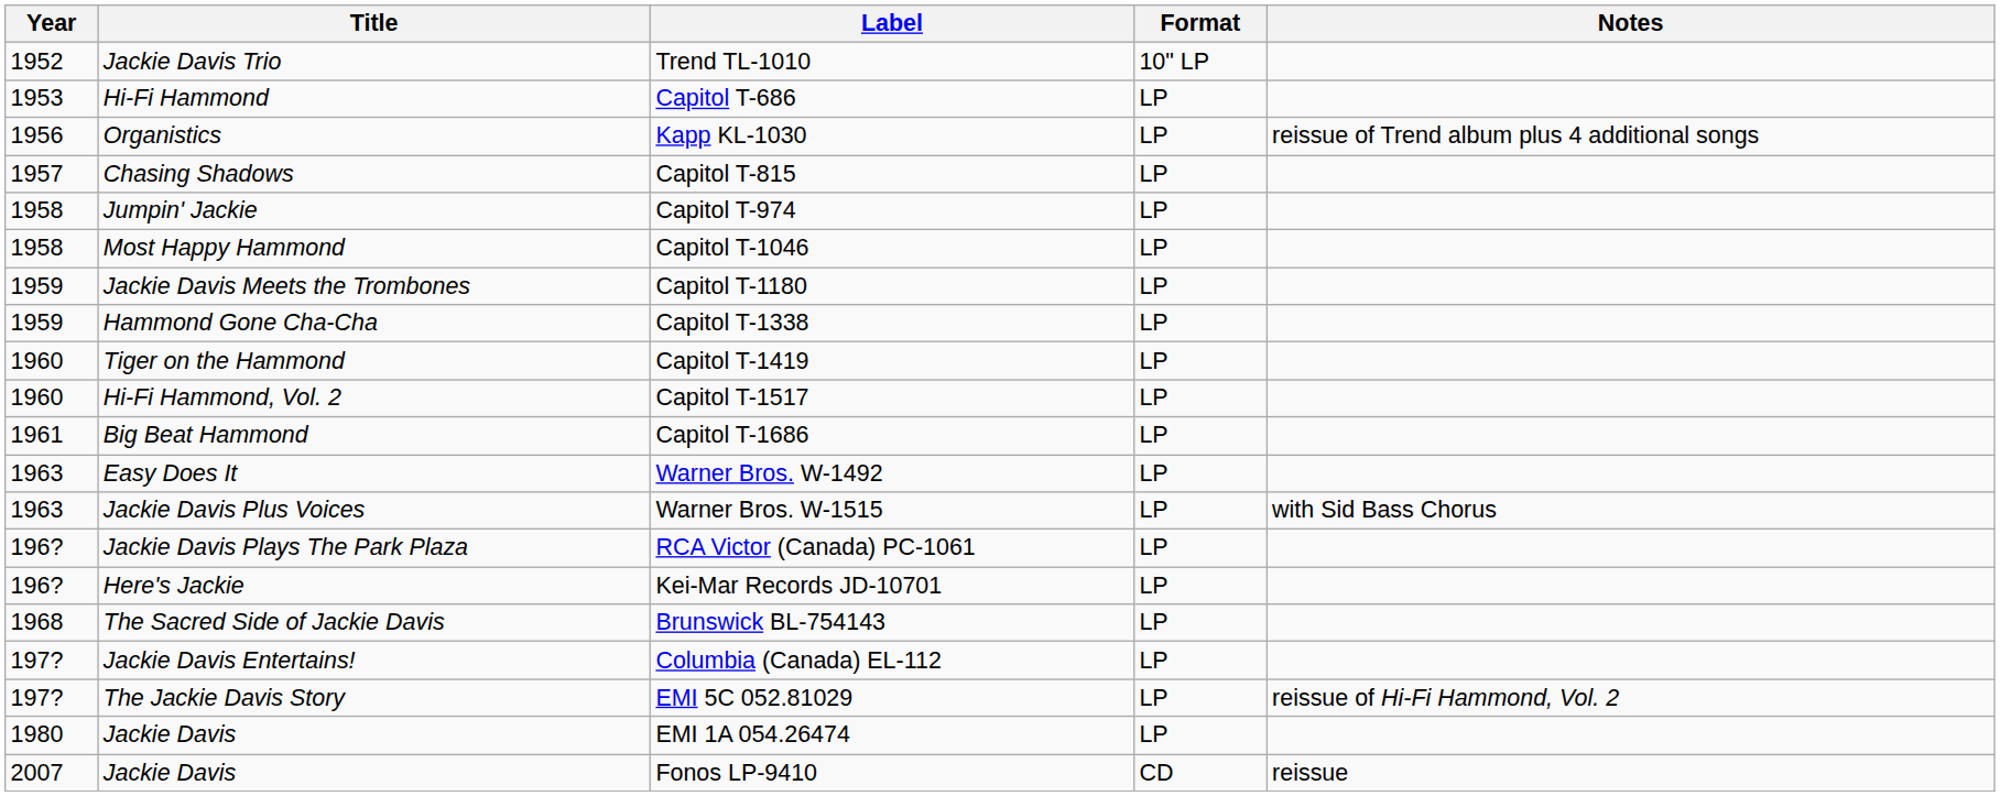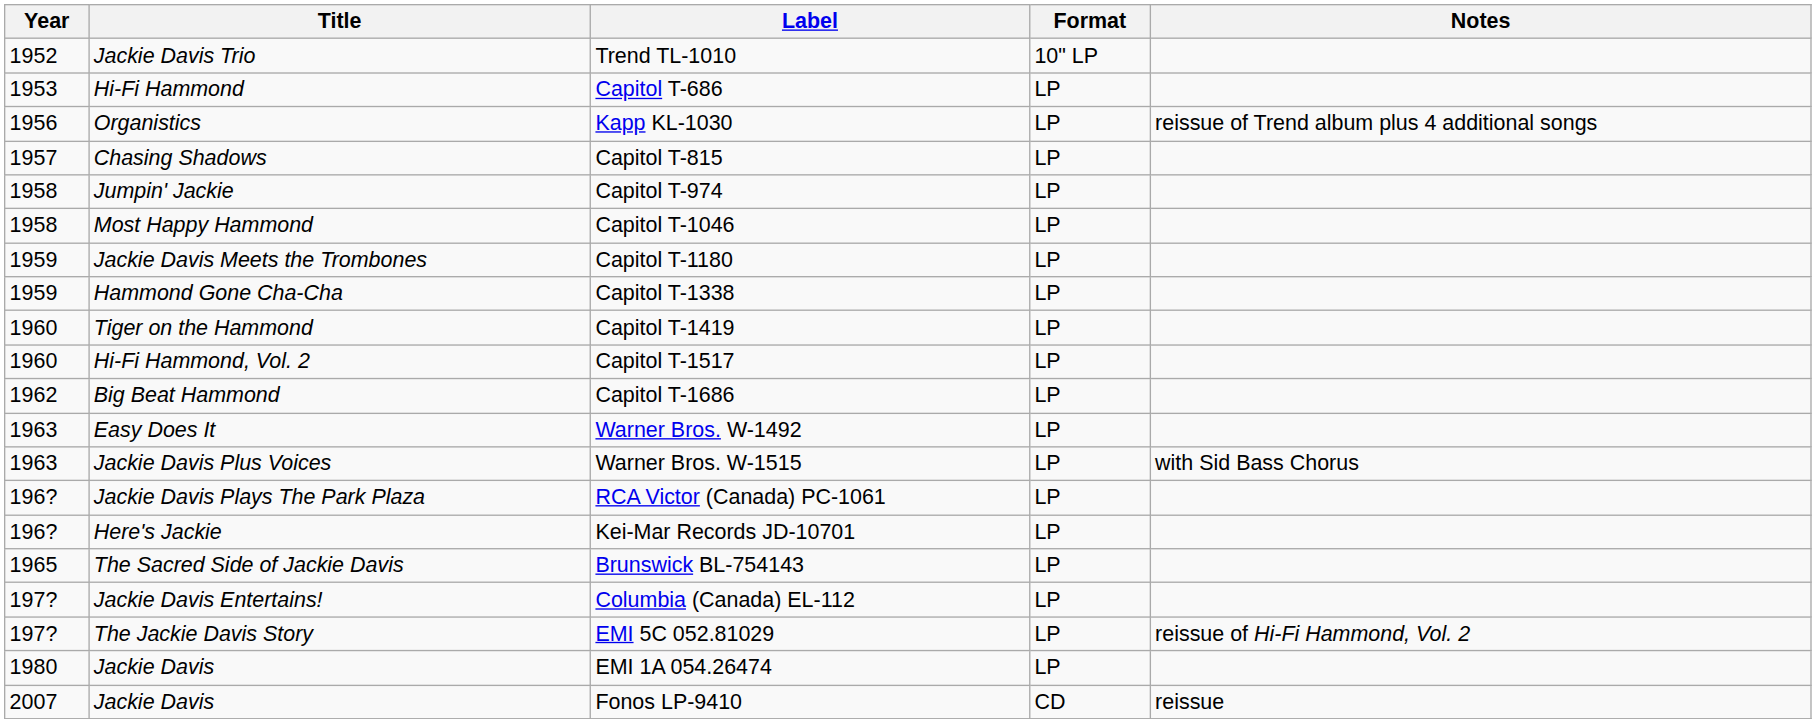Capitol T-1686 | Year: 1961 -> 1962
Brunswick BL-754143 | Year: 1968 -> 1965
